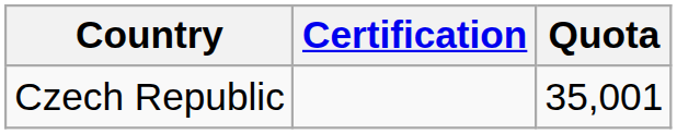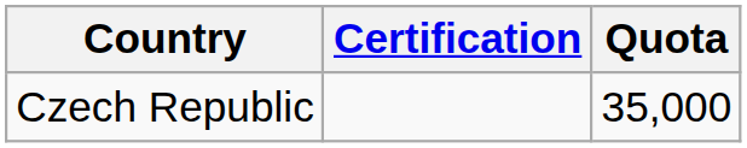Czech Republic | Quota: 35,001 -> 35,000
